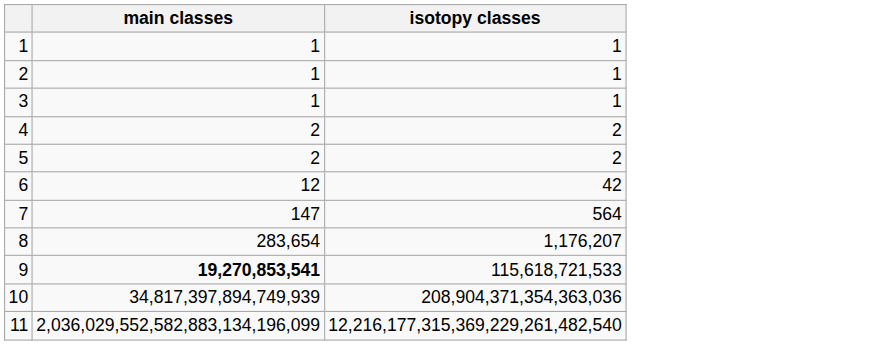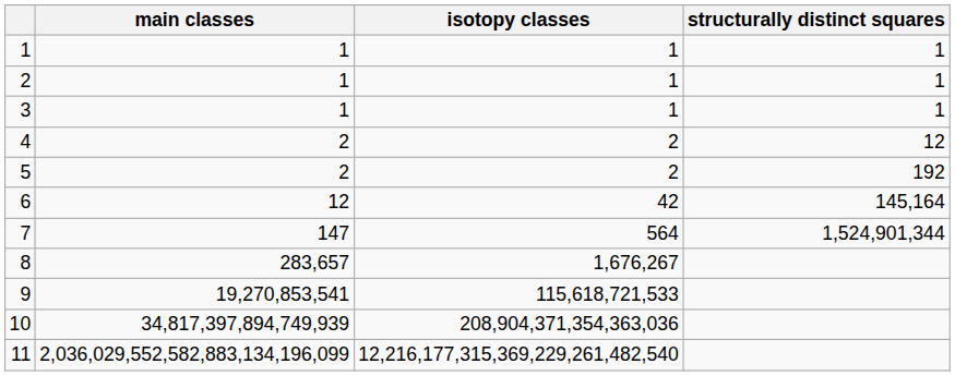+ column: structurally distinct squares | 1 | 1 | 1 | 12 | 192 | 145,164 | 1,524,901,344
8 | main classes: 283,654 -> 283,657
8 | isotopy classes: 1,176,207 -> 1,676,267
9 | main classes: bold -> normal
